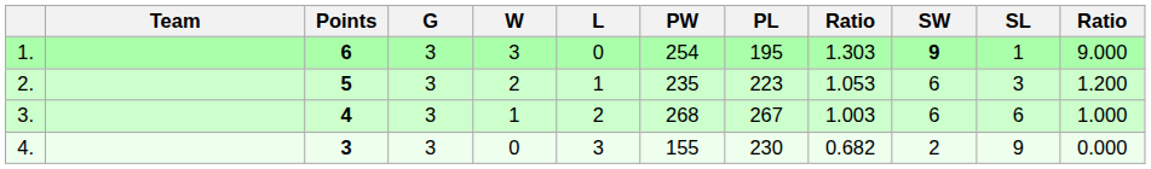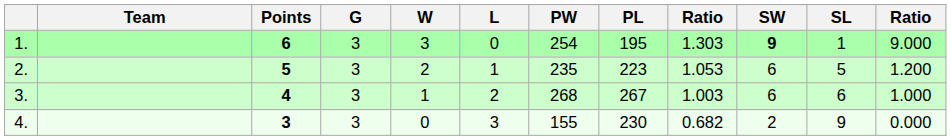2. | SL: 3 -> 5
